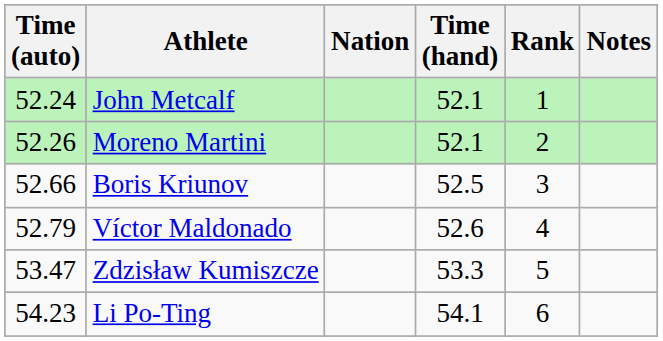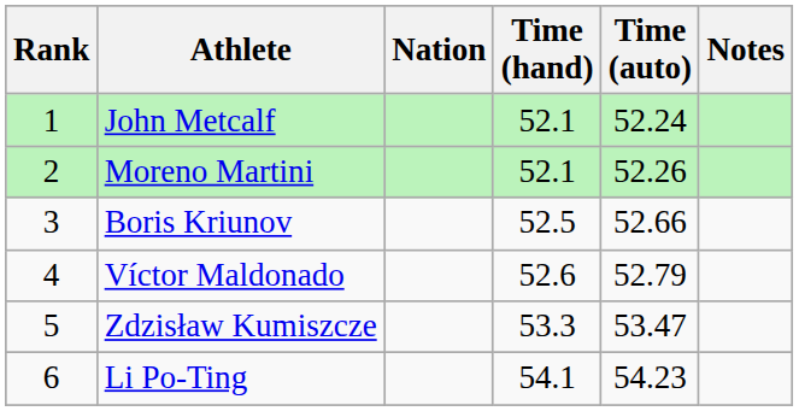columns swapped: Rank <-> Time (auto)
